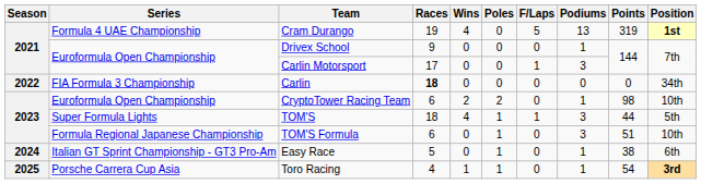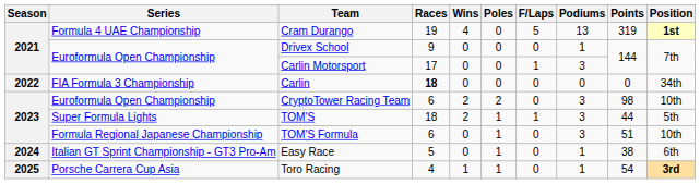CryptoTower Racing Team | Podiums: 1 -> 3
TOM'S | Wins: 4 -> 2
